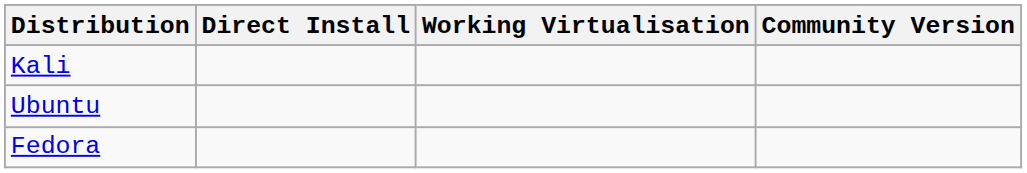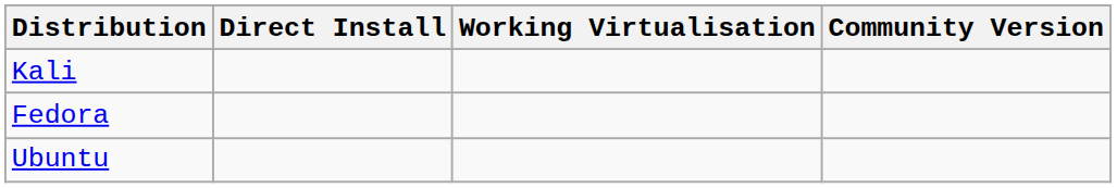rows swapped: Ubuntu <-> Fedora
